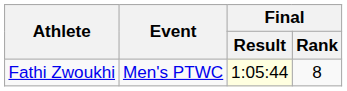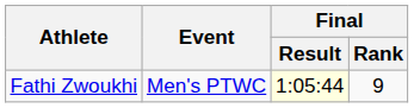Fathi Zwoukhi | Final / Rank: 8 -> 9
